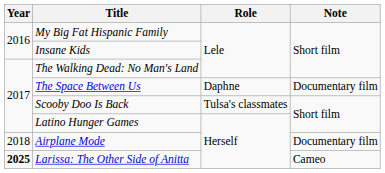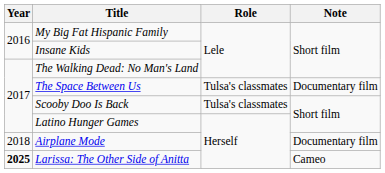The Space Between Us | Role: Daphne -> Tulsa's classmates
